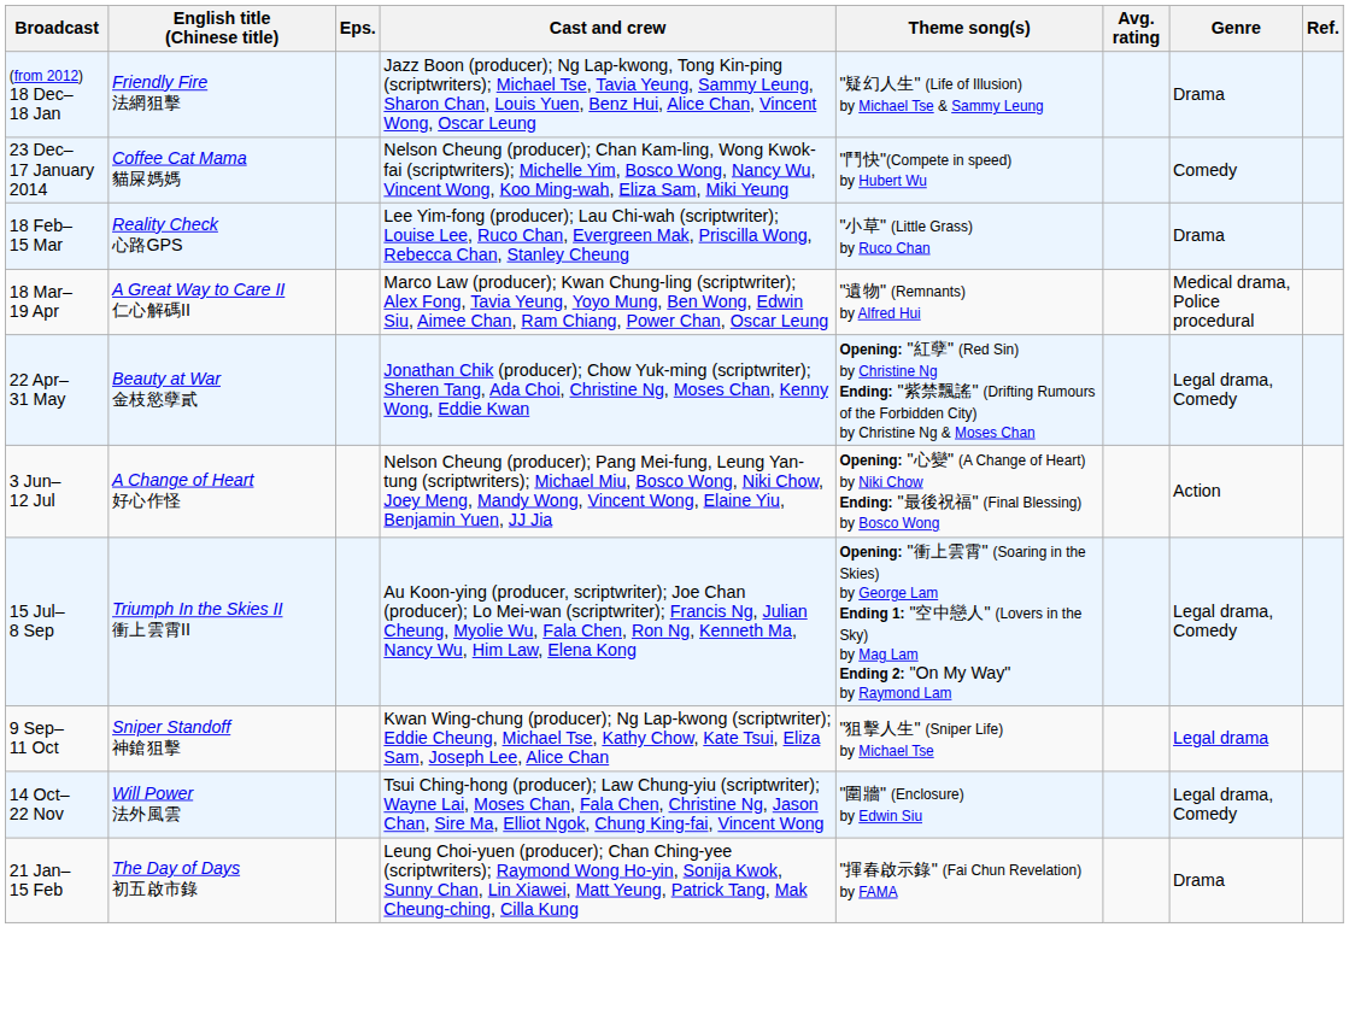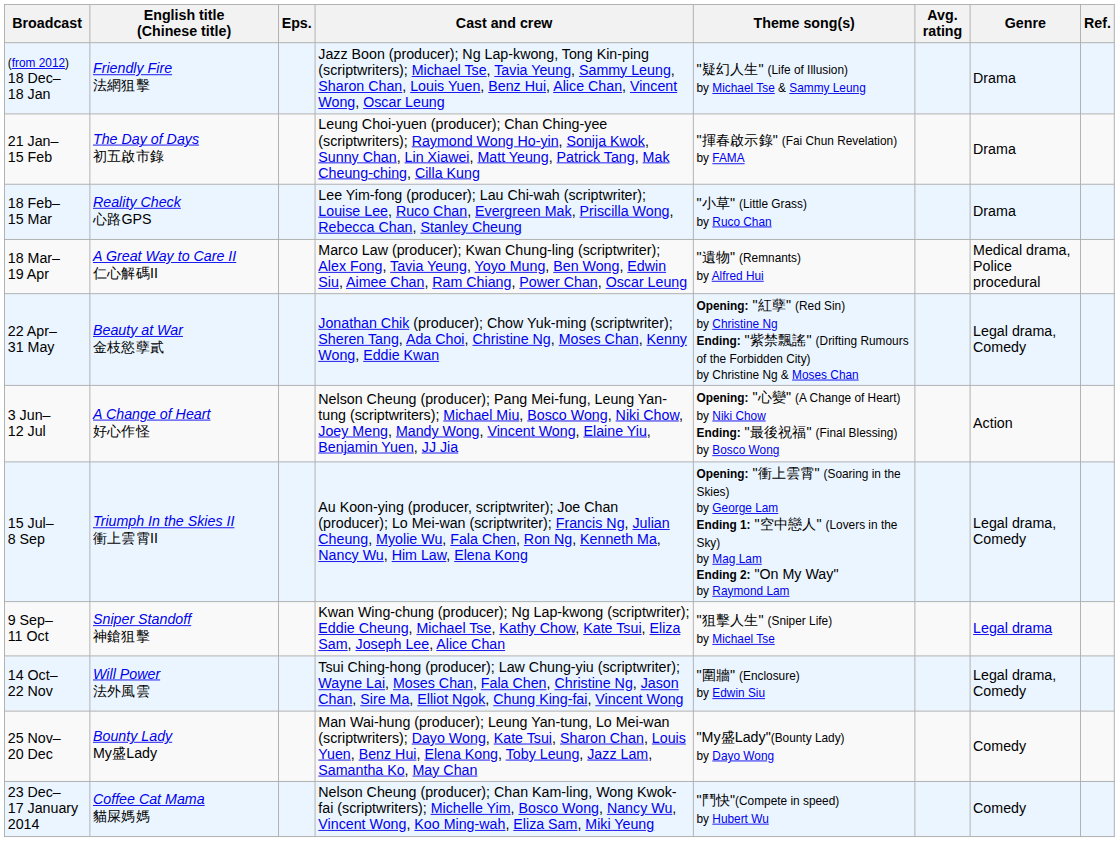rows swapped: 21 Jan– 15 Feb <-> 23 Dec– 17 January 2014
+ row: 25 Nov– 20 Dec | Bounty Lady My盛Lady | Man Wai-hung (producer); Leung Yan-tung, Lo Mei-wan (scriptwriters); Dayo Wong, Kate Tsui, Sharon Chan, Louis Yuen, Benz Hui, Elena Kong, Toby Leung, Jazz Lam, Samantha Ko, May Chan | "My盛Lady"(Bounty Lady) by Dayo Wong | Comedy
